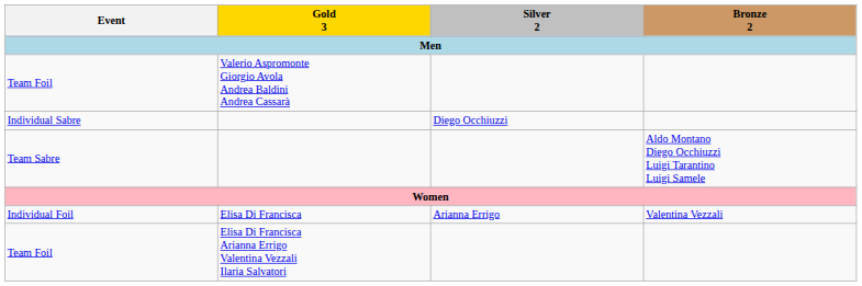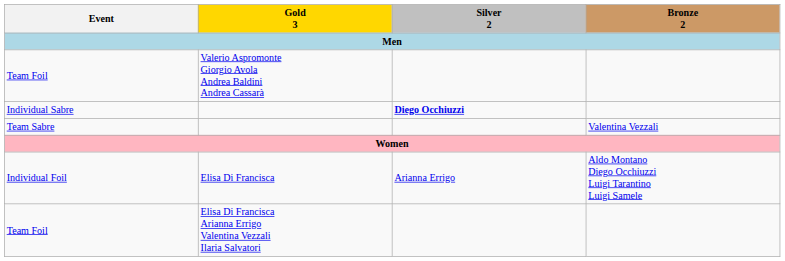Individual Sabre | Silver 2: normal -> bold
Team Sabre | Bronze 2: Aldo Montano Diego Occhiuzzi Luigi Tarantino Luigi Samele -> Valentina Vezzali
Individual Foil | Bronze 2: Valentina Vezzali -> Aldo Montano Diego Occhiuzzi Luigi Tarantino Luigi Samele
